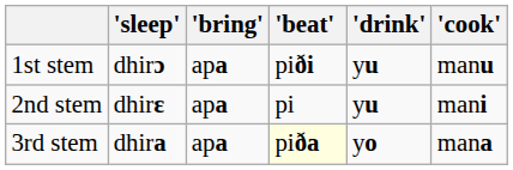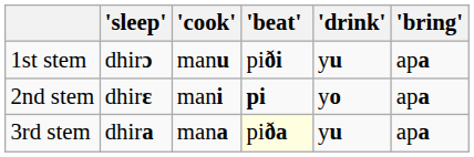columns swapped: 'cook' <-> 'bring'
2nd stem | 'beat': normal -> bold
2nd stem | 'drink': yu -> yo
3rd stem | 'drink': yo -> yu
